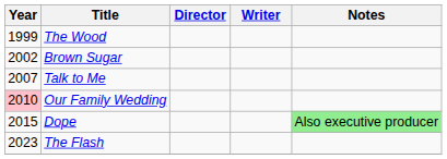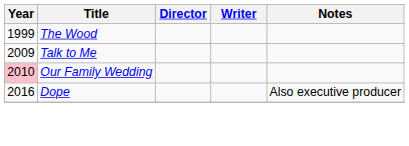- row: 2002 | Brown Sugar
Talk to Me | Year: 2007 -> 2009
Dope | Year: 2015 -> 2016
Dope | Notes: lightgreen background -> no background
- row: 2023 | The Flash
